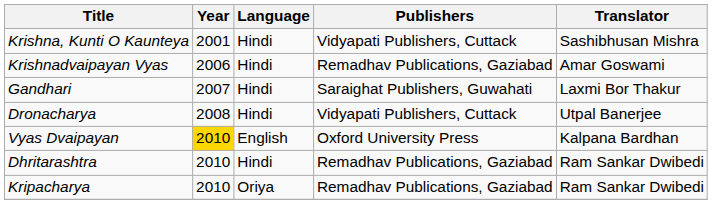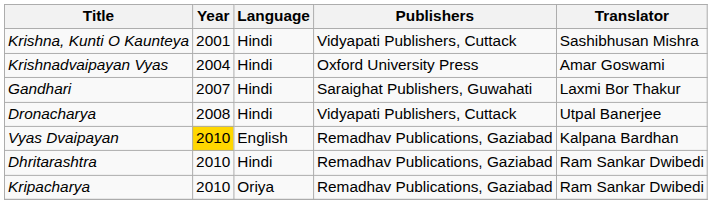Krishnadvaipayan Vyas | Year: 2006 -> 2004
Krishnadvaipayan Vyas | Publishers: Remadhav Publications, Gaziabad -> Oxford University Press
Vyas Dvaipayan | Publishers: Oxford University Press -> Remadhav Publications, Gaziabad
